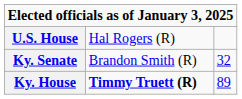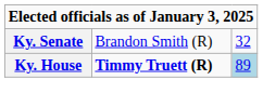- row: U.S. House | Hal Rogers (R)
Ky. House | column 3: no background -> lightblue background
